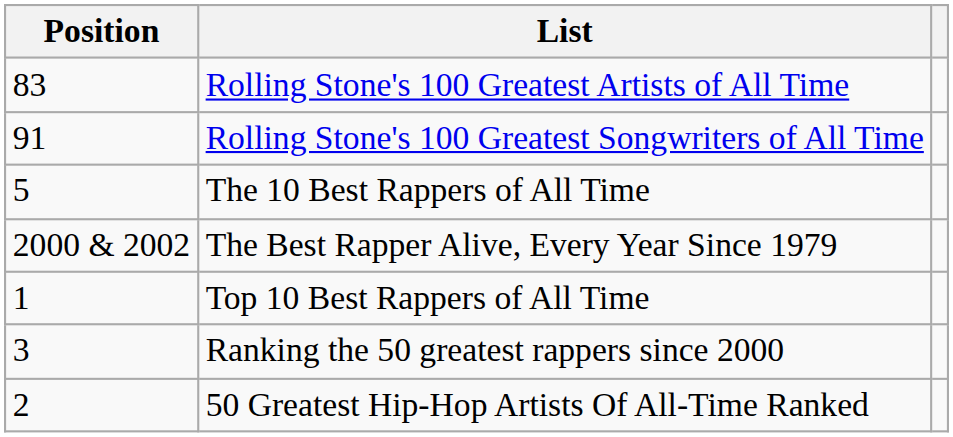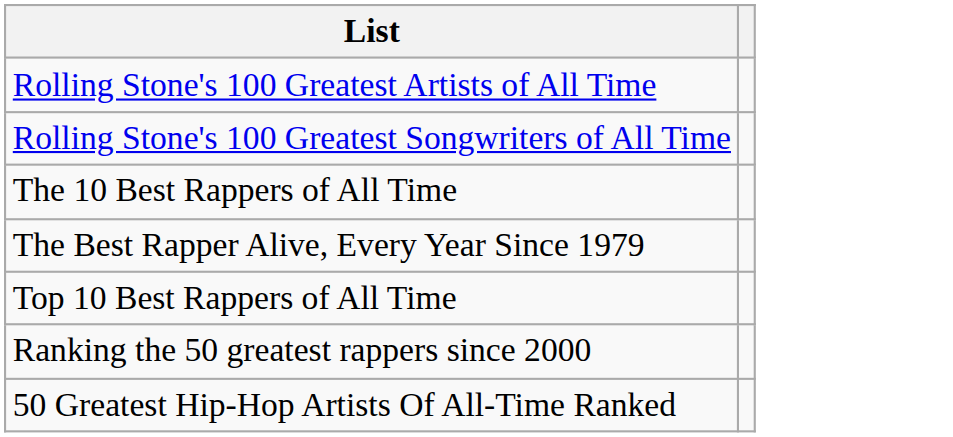- column: Position | 83 | 91 | 5 | 2000 & 2002 | 1 | 3 | 2
